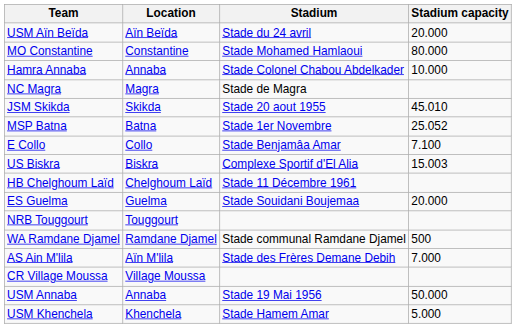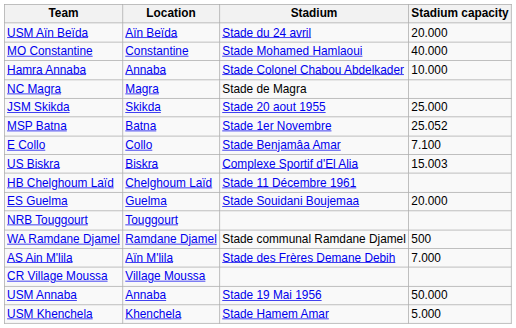MO Constantine | Stadium capacity: 80.000 -> 40.000
JSM Skikda | Stadium capacity: 45.010 -> 25.000
